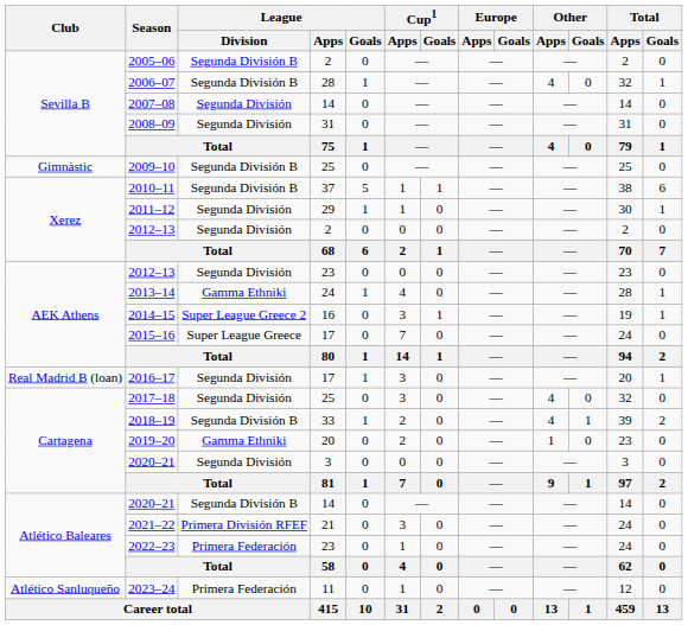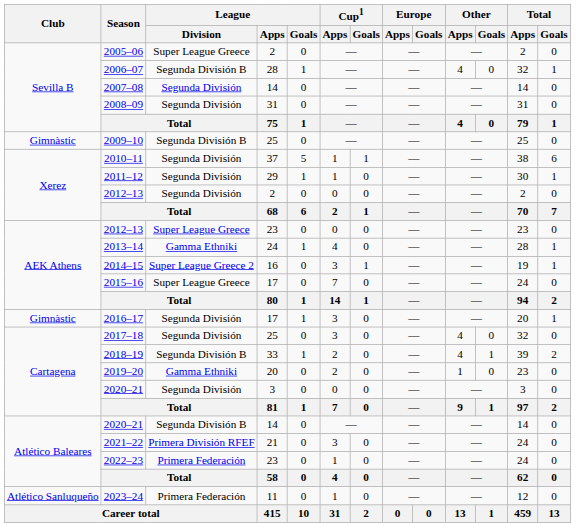2005–06 | League / Division: Segunda División B -> Super League Greece
2010–11 | League / Division: Segunda División B -> Segunda División
2012–13 / 23 | League / Division: Segunda División -> Super League Greece
2016–17 | Club: Real Madrid B (loan) -> Gimnàstic
